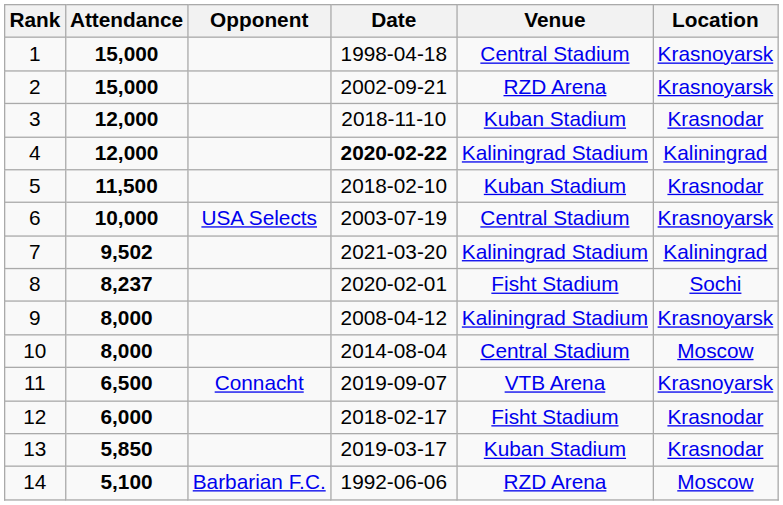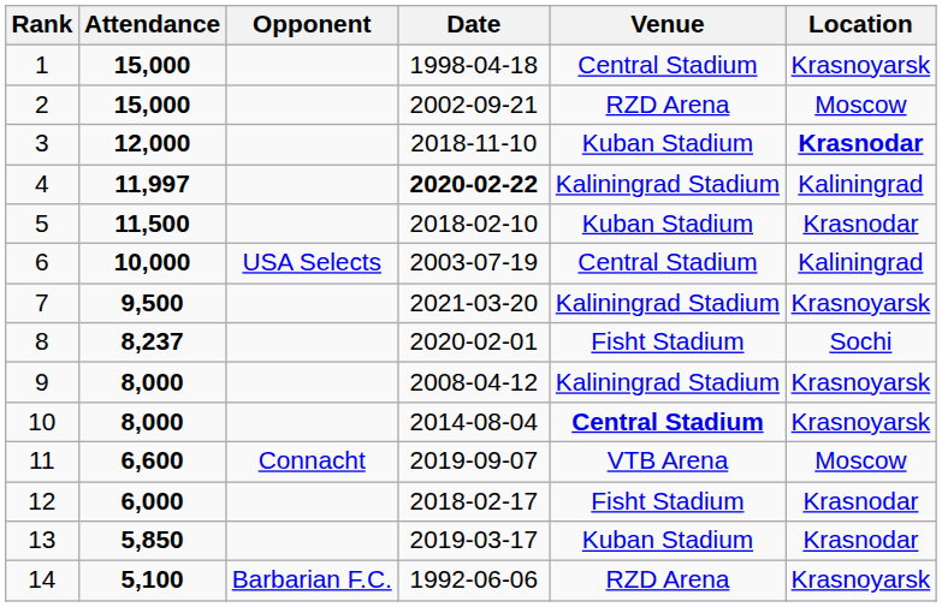2 | Location: Krasnoyarsk -> Moscow
3 | Location: normal -> bold
4 | Attendance: 12,000 -> 11,997
6 | Location: Krasnoyarsk -> Kaliningrad
7 | Attendance: 9,502 -> 9,500
7 | Location: Kaliningrad -> Krasnoyarsk
10 | Venue: normal -> bold
10 | Location: Moscow -> Krasnoyarsk
11 | Attendance: 6,500 -> 6,600
11 | Location: Krasnoyarsk -> Moscow
14 | Location: Moscow -> Krasnoyarsk
